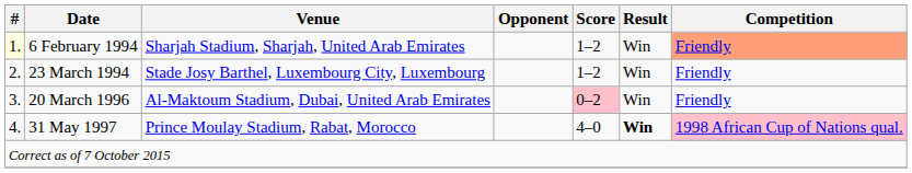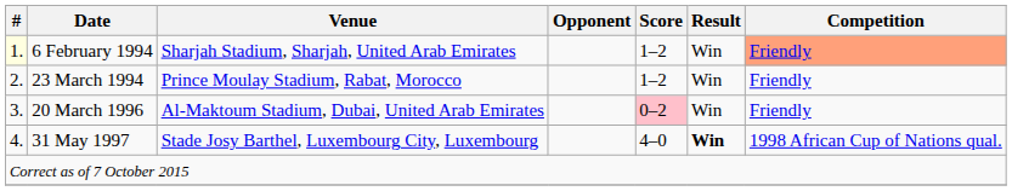23 March 1994 | Venue: Stade Josy Barthel, Luxembourg City, Luxembourg -> Prince Moulay Stadium, Rabat, Morocco
31 May 1997 | Venue: Prince Moulay Stadium, Rabat, Morocco -> Stade Josy Barthel, Luxembourg City, Luxembourg
31 May 1997 | Competition: pink background -> no background
